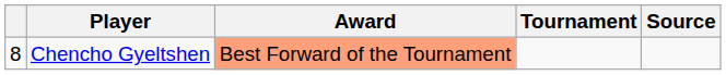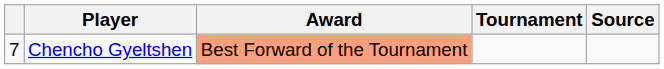Chencho Gyeltshen | column 1: 8 -> 7
